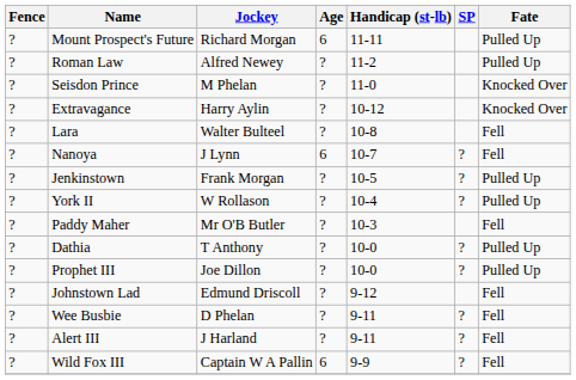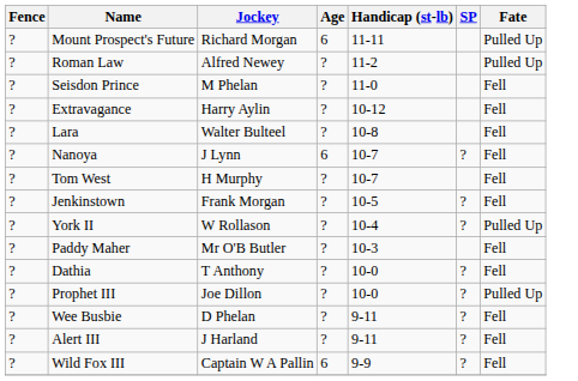Seisdon Prince | Fate: Knocked Over -> Fell
Extravagance | Fate: Knocked Over -> Fell
+ row: ? | Tom West | H Murphy | ? | 10-7 | Fell
Jenkinstown | Fate: Pulled Up -> Fell
Dathia | Fate: Pulled Up -> Fell
- row: ? | Johnstown Lad | Edmund Driscoll | ? | 9-12 | Fell
